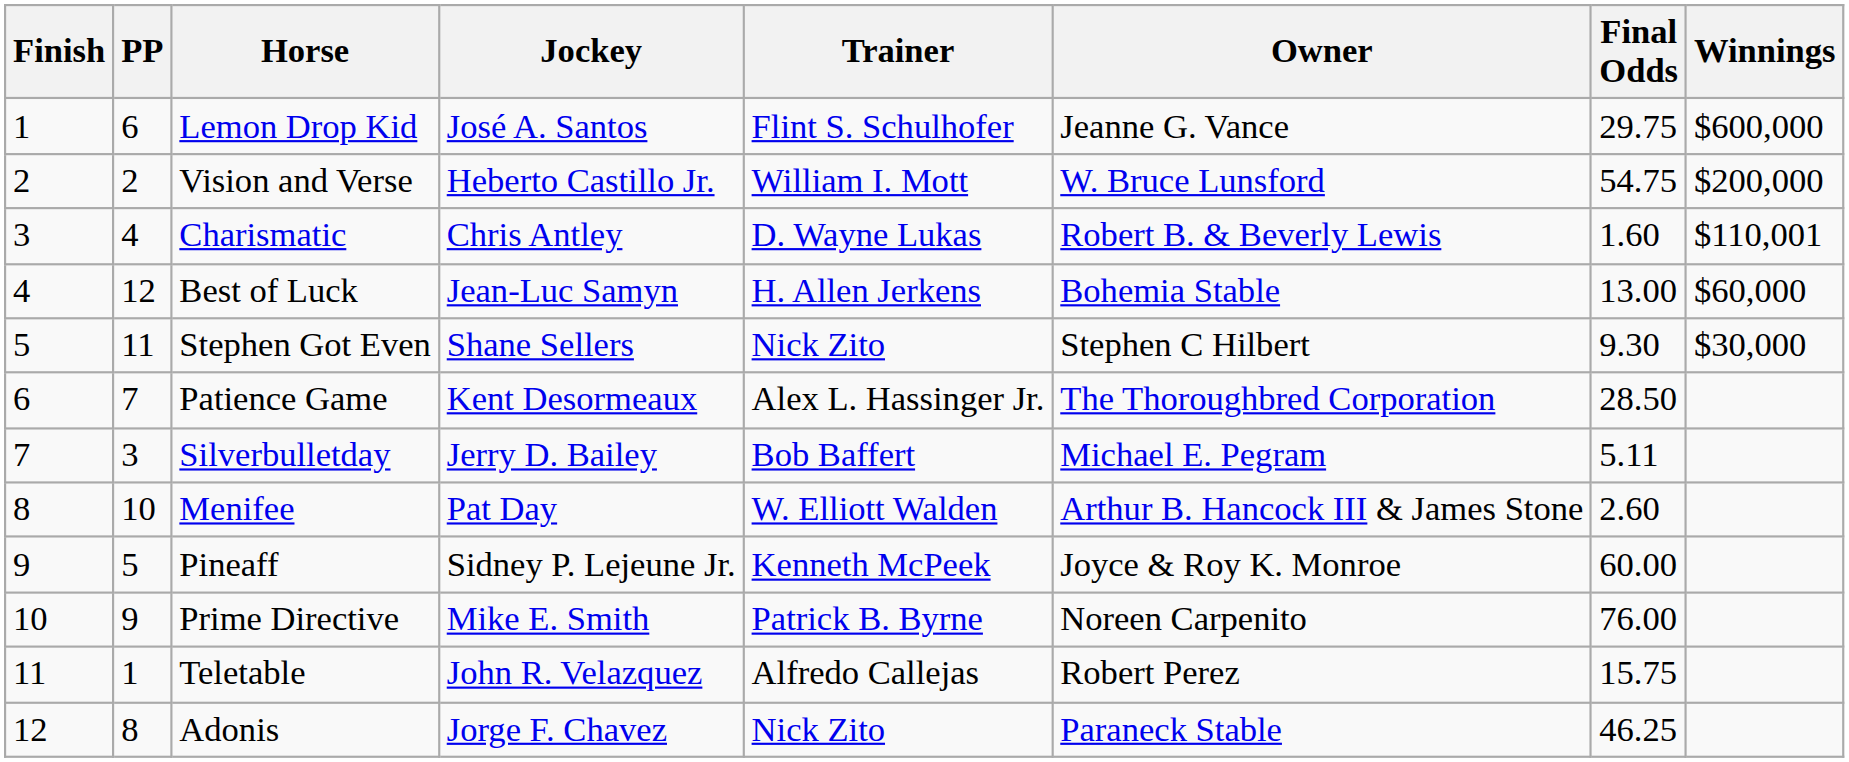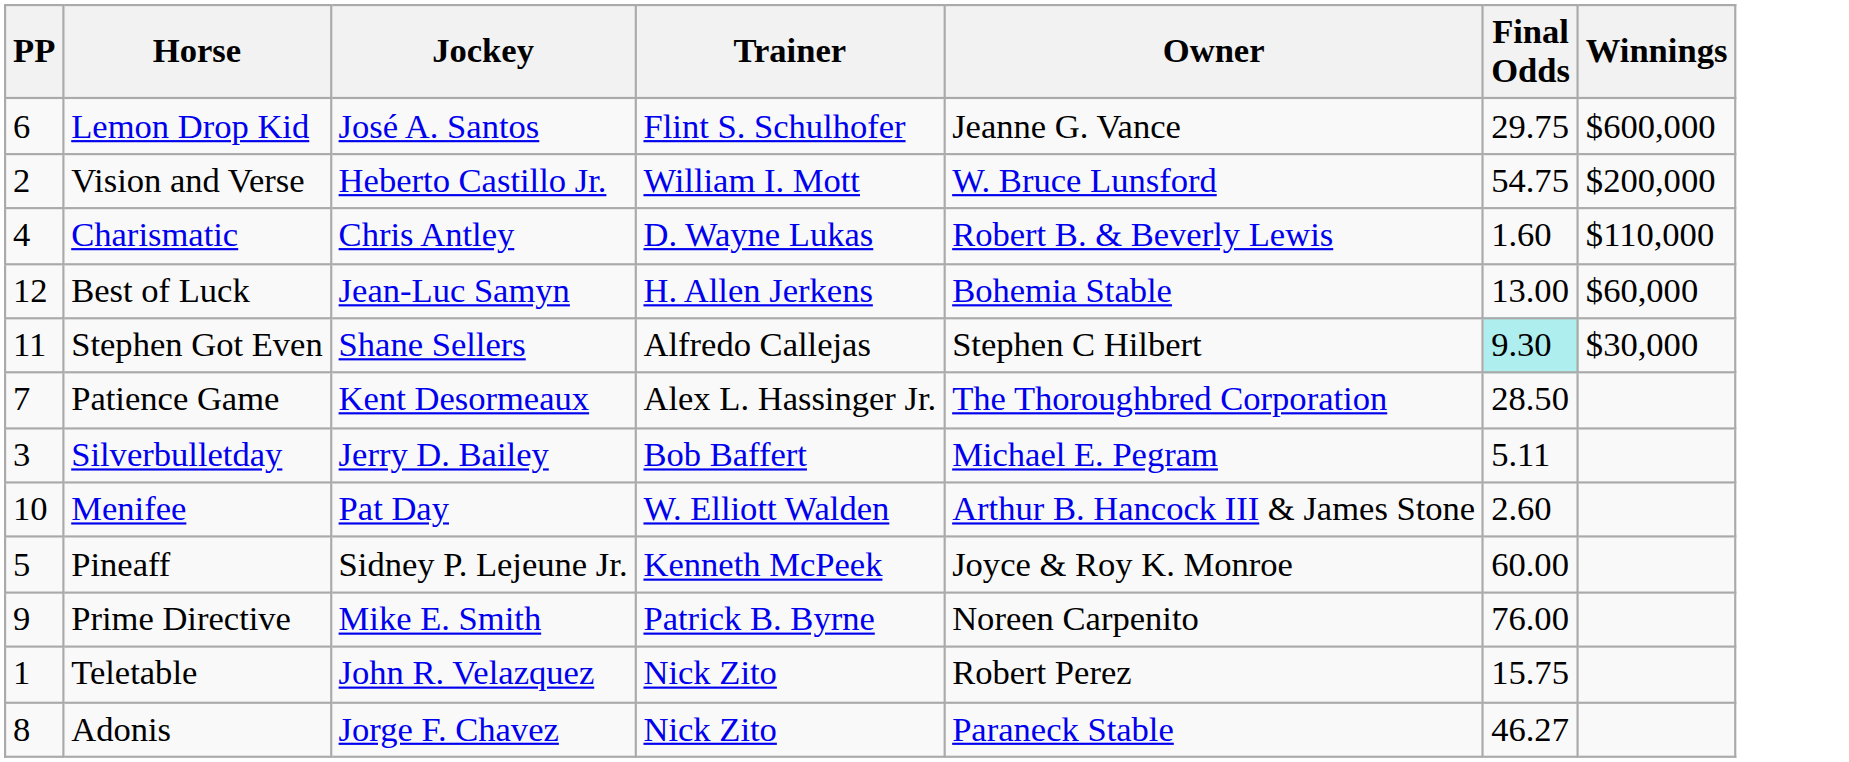- column: Finish | 1 | 2 | 3 | 4 | 5 | 6 | 7 | 8 | 9 | 10 | 11 | 12
Charismatic | Winnings: $110,001 -> $110,000
Stephen Got Even | Trainer: Nick Zito -> Alfredo Callejas
Stephen Got Even | Final Odds: no background -> paleturquoise background
Teletable | Trainer: Alfredo Callejas -> Nick Zito
Adonis | Final Odds: 46.25 -> 46.27
